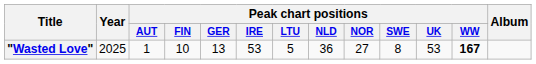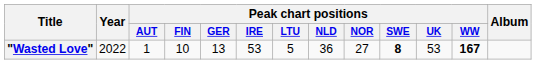"Wasted Love" | Year: 2025 -> 2022
"Wasted Love" | Peak chart positions / SWE: normal -> bold
